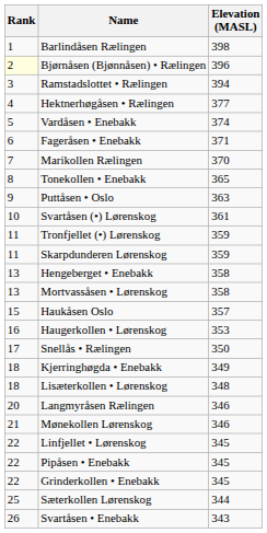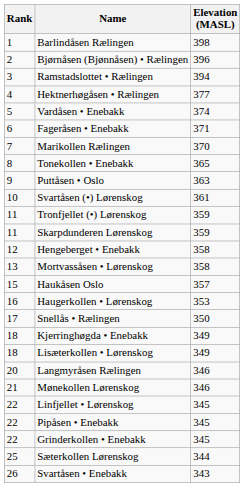Bjørnåsen (Bjønnåsen) • Rælingen | Rank: lightyellow background -> no background
Hengeberget • Enebakk | Rank: 13 -> 12
Lisæterkollen • Lørenskog | Elevation (MASL): 348 -> 349
